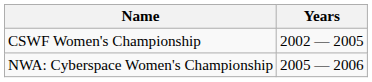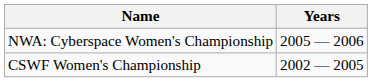rows swapped: CSWF Women's Championship <-> NWA: Cyberspace Women's Championship
